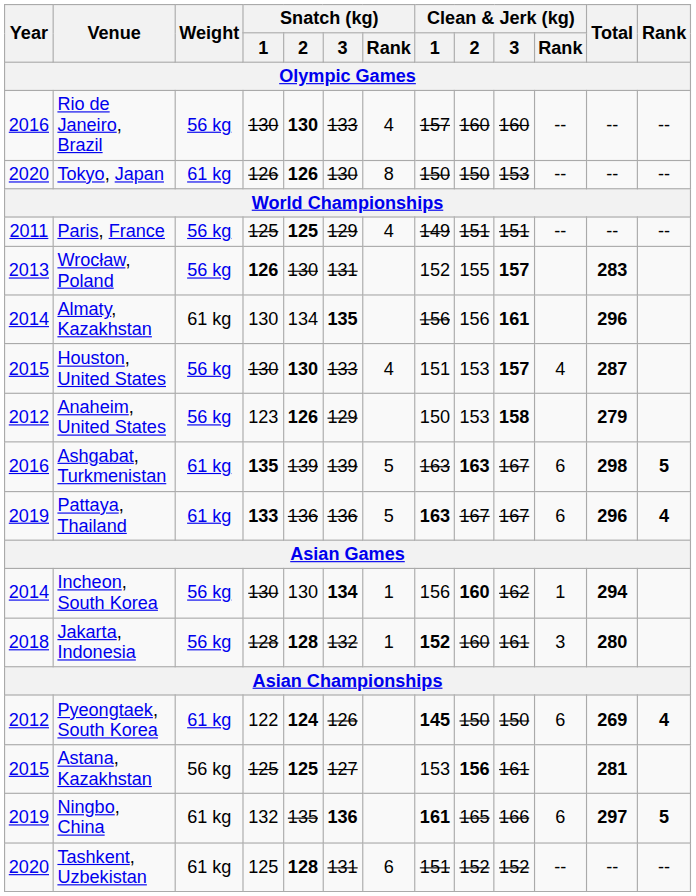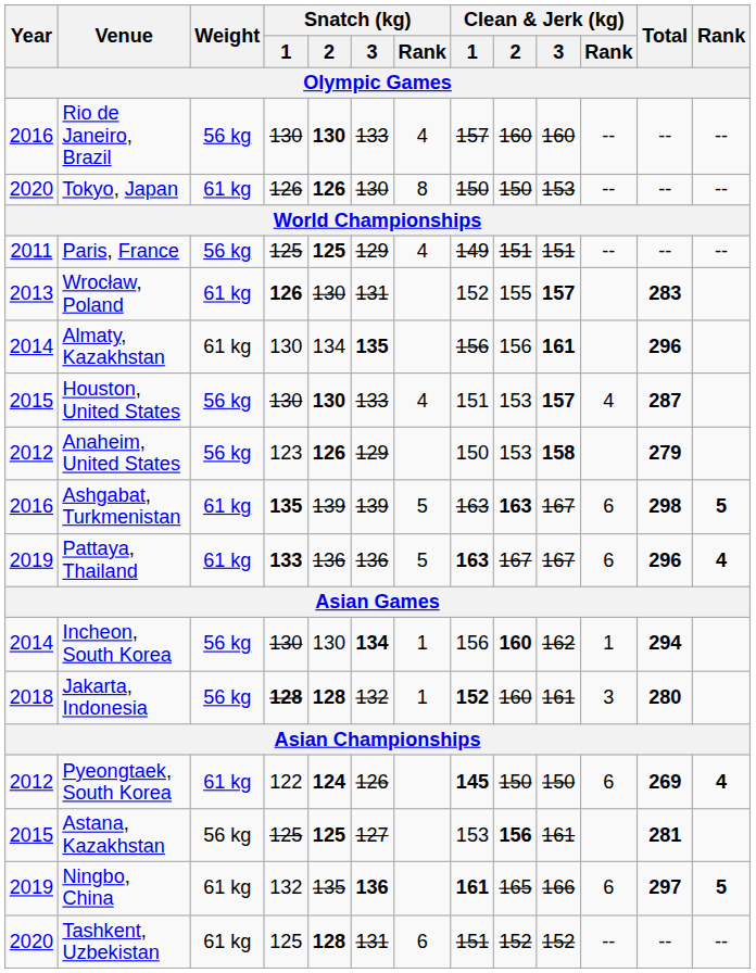Wrocław, Poland | Weight: 56 kg -> 61 kg
Jakarta, Indonesia | Snatch (kg) / 1: normal -> bold
